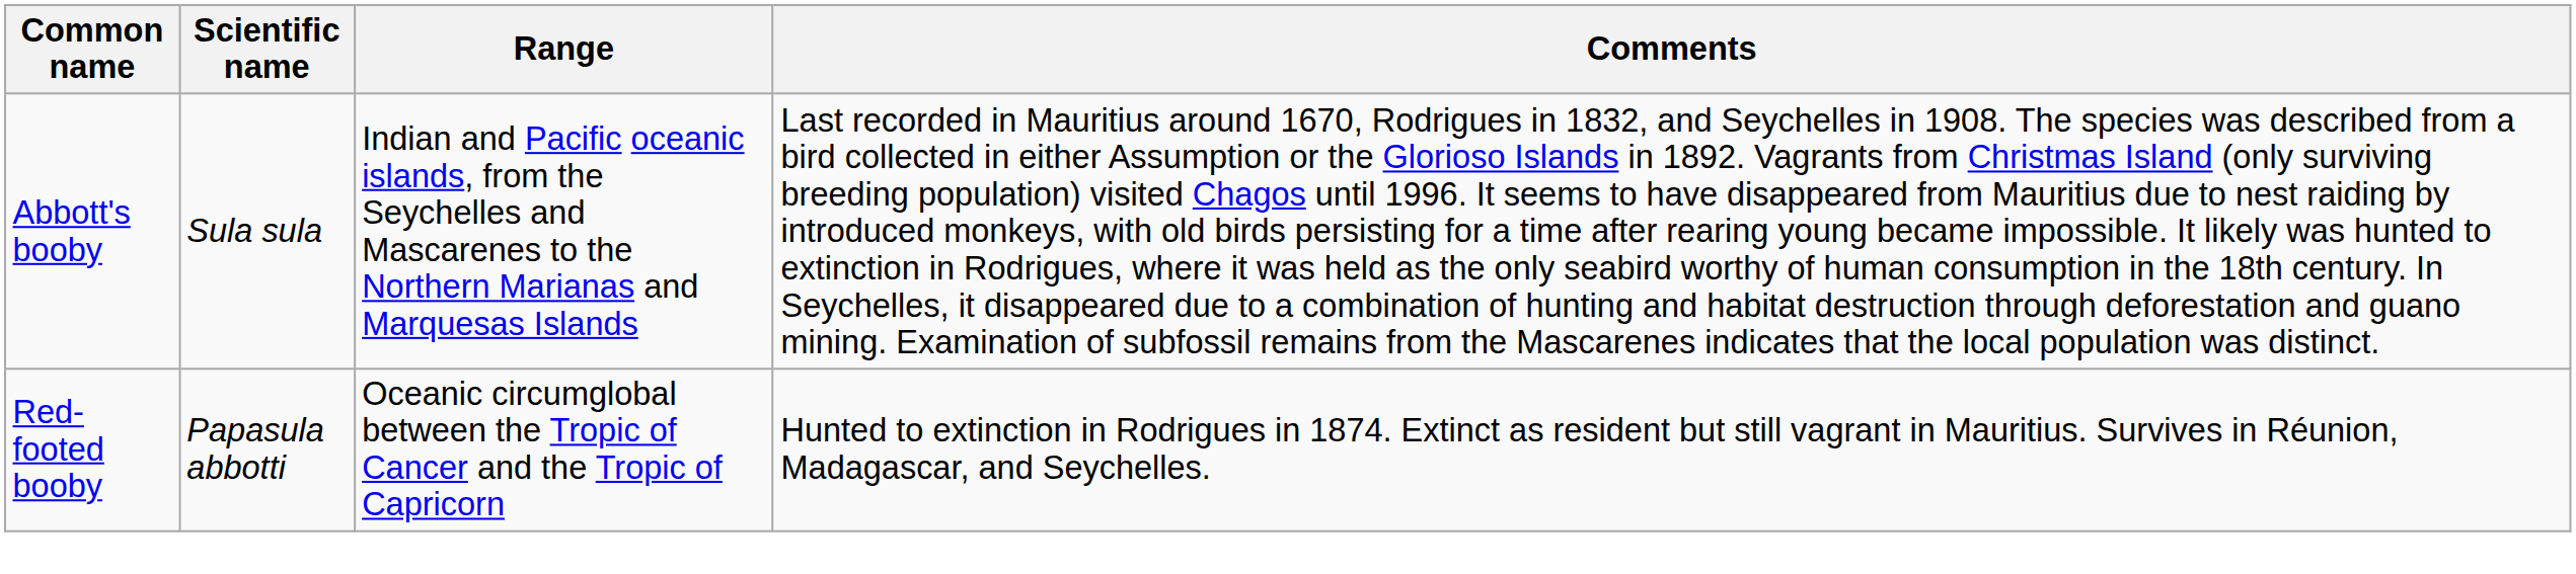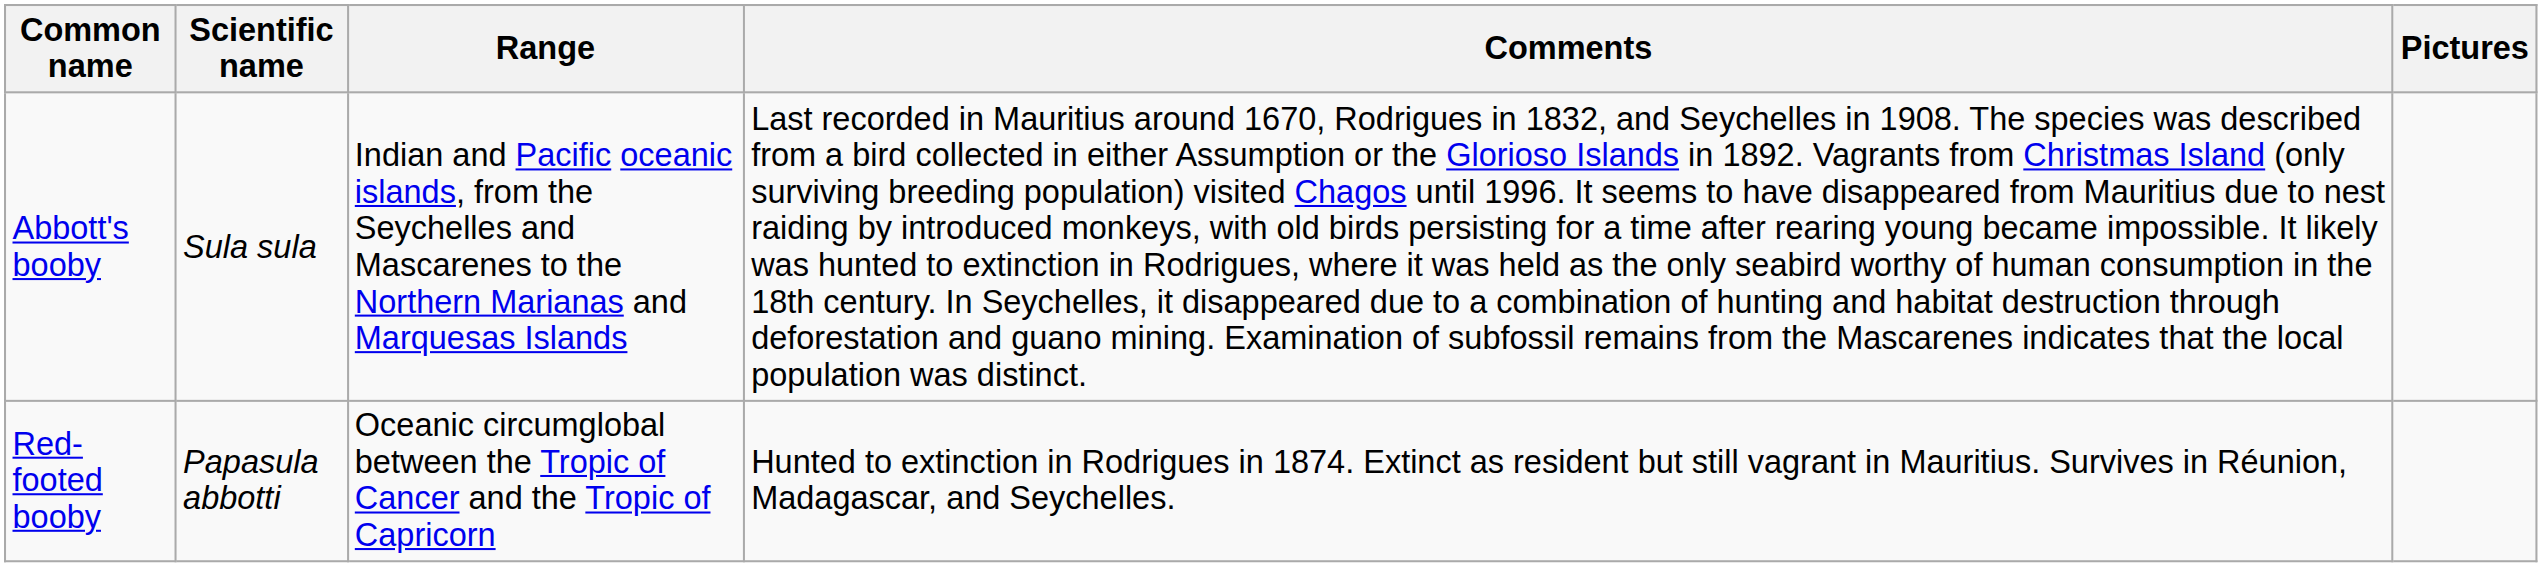+ column: Pictures
